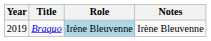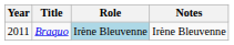Braquo | Year: 2019 -> 2011
